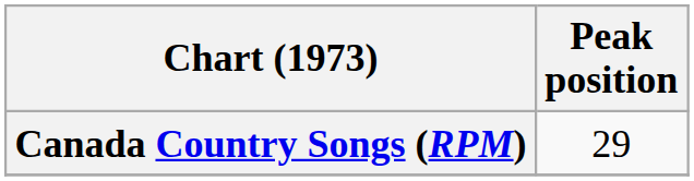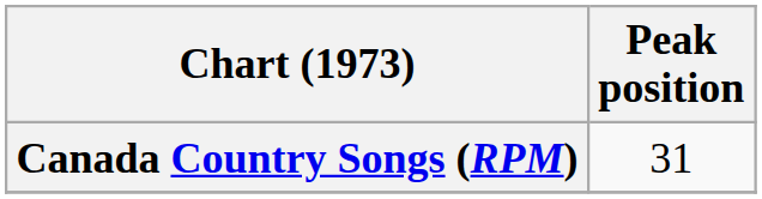Canada Country Songs (RPM) | Peak position: 29 -> 31
